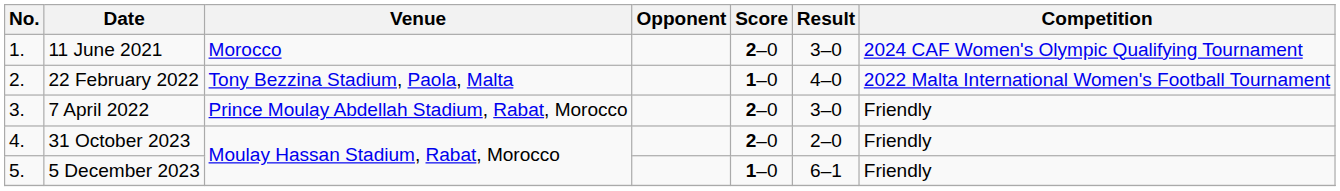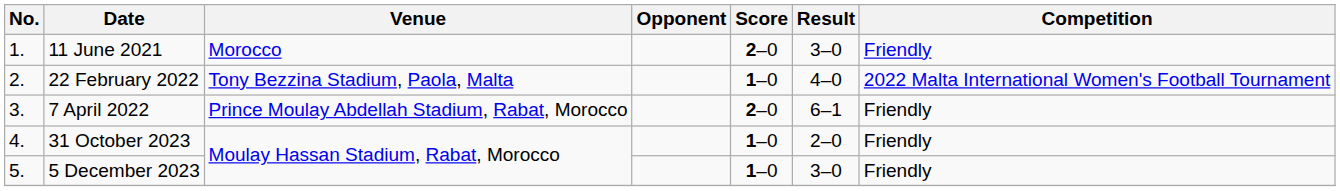11 June 2021 | Competition: 2024 CAF Women's Olympic Qualifying Tournament -> Friendly
7 April 2022 | Result: 3–0 -> 6–1
31 October 2023 | Score: 2–0 -> 1–0
5 December 2023 | Result: 6–1 -> 3–0
